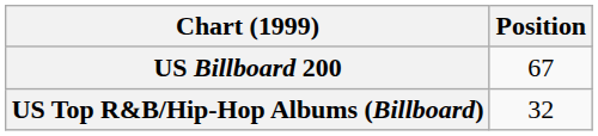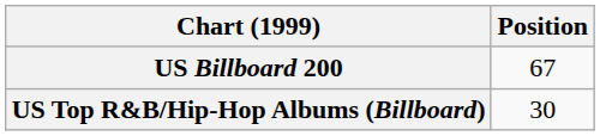US Top R&B/Hip-Hop Albums (Billboard) | Position: 32 -> 30
